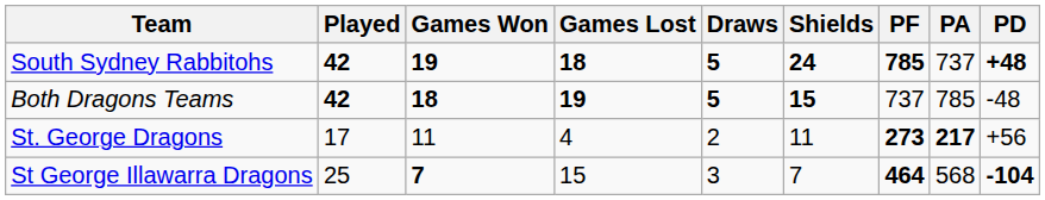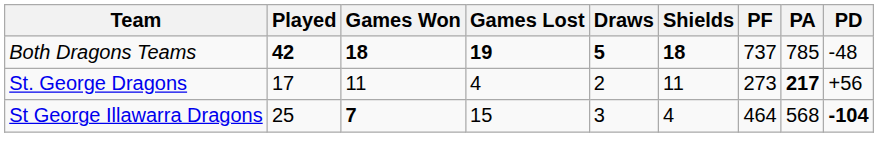- row: South Sydney Rabbitohs | 42 | 19 | 18 | 5 | 24 | 785 | 737 | +48
Both Dragons Teams | Shields: 15 -> 18
St. George Dragons | PF: bold -> normal
St George Illawarra Dragons | Shields: 7 -> 4
St George Illawarra Dragons | PF: bold -> normal
